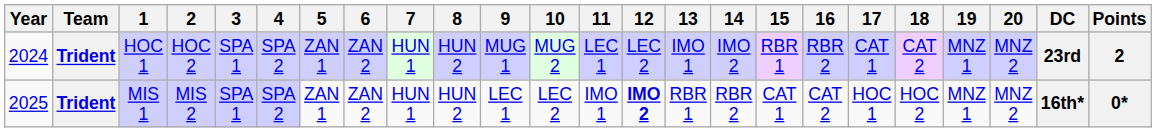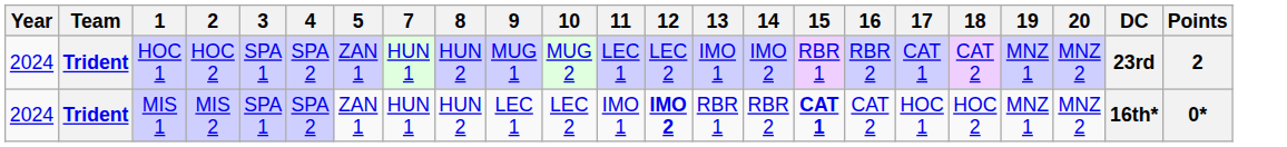- column: 6 | ZAN 2 | ZAN 2
MIS 1 | Year: 2025 -> 2024
MIS 1 | 15: normal -> bold
